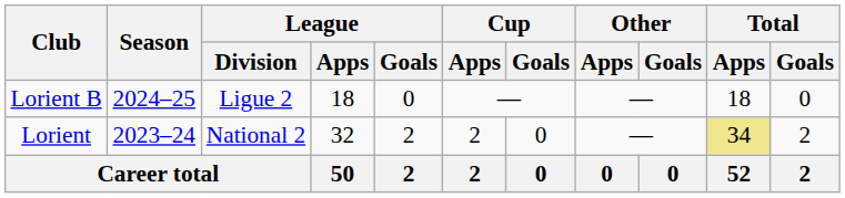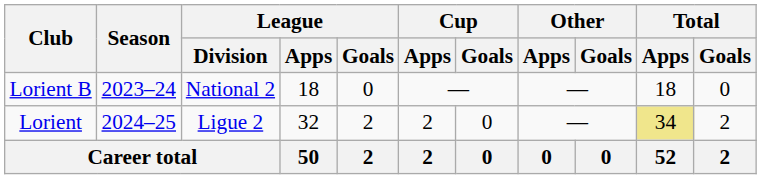Lorient B | Season: 2024–25 -> 2023–24
Lorient B | League / Division: Ligue 2 -> National 2
Lorient | Season: 2023–24 -> 2024–25
Lorient | League / Division: National 2 -> Ligue 2
